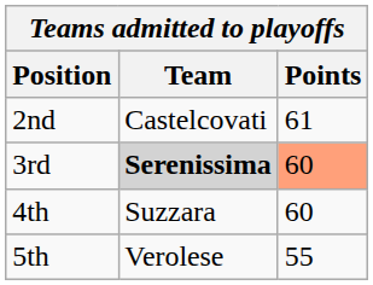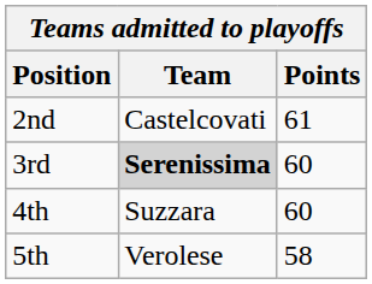3rd | Points: lightsalmon background -> no background
5th | Points: 55 -> 58
